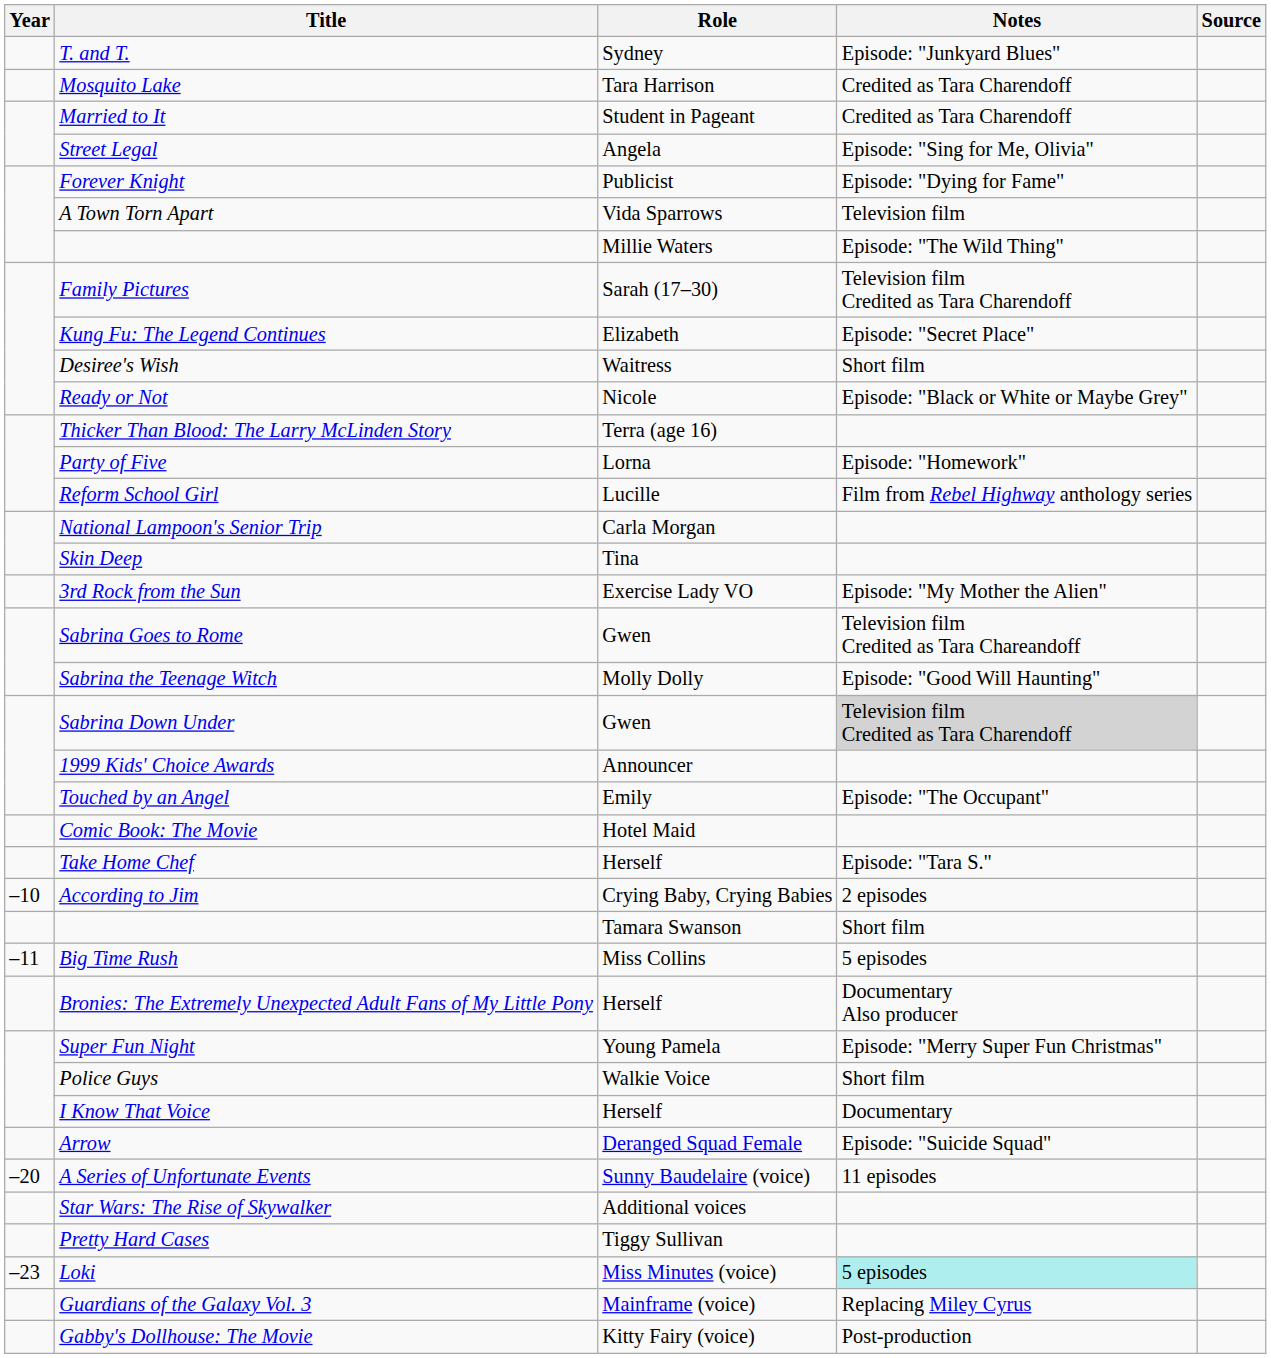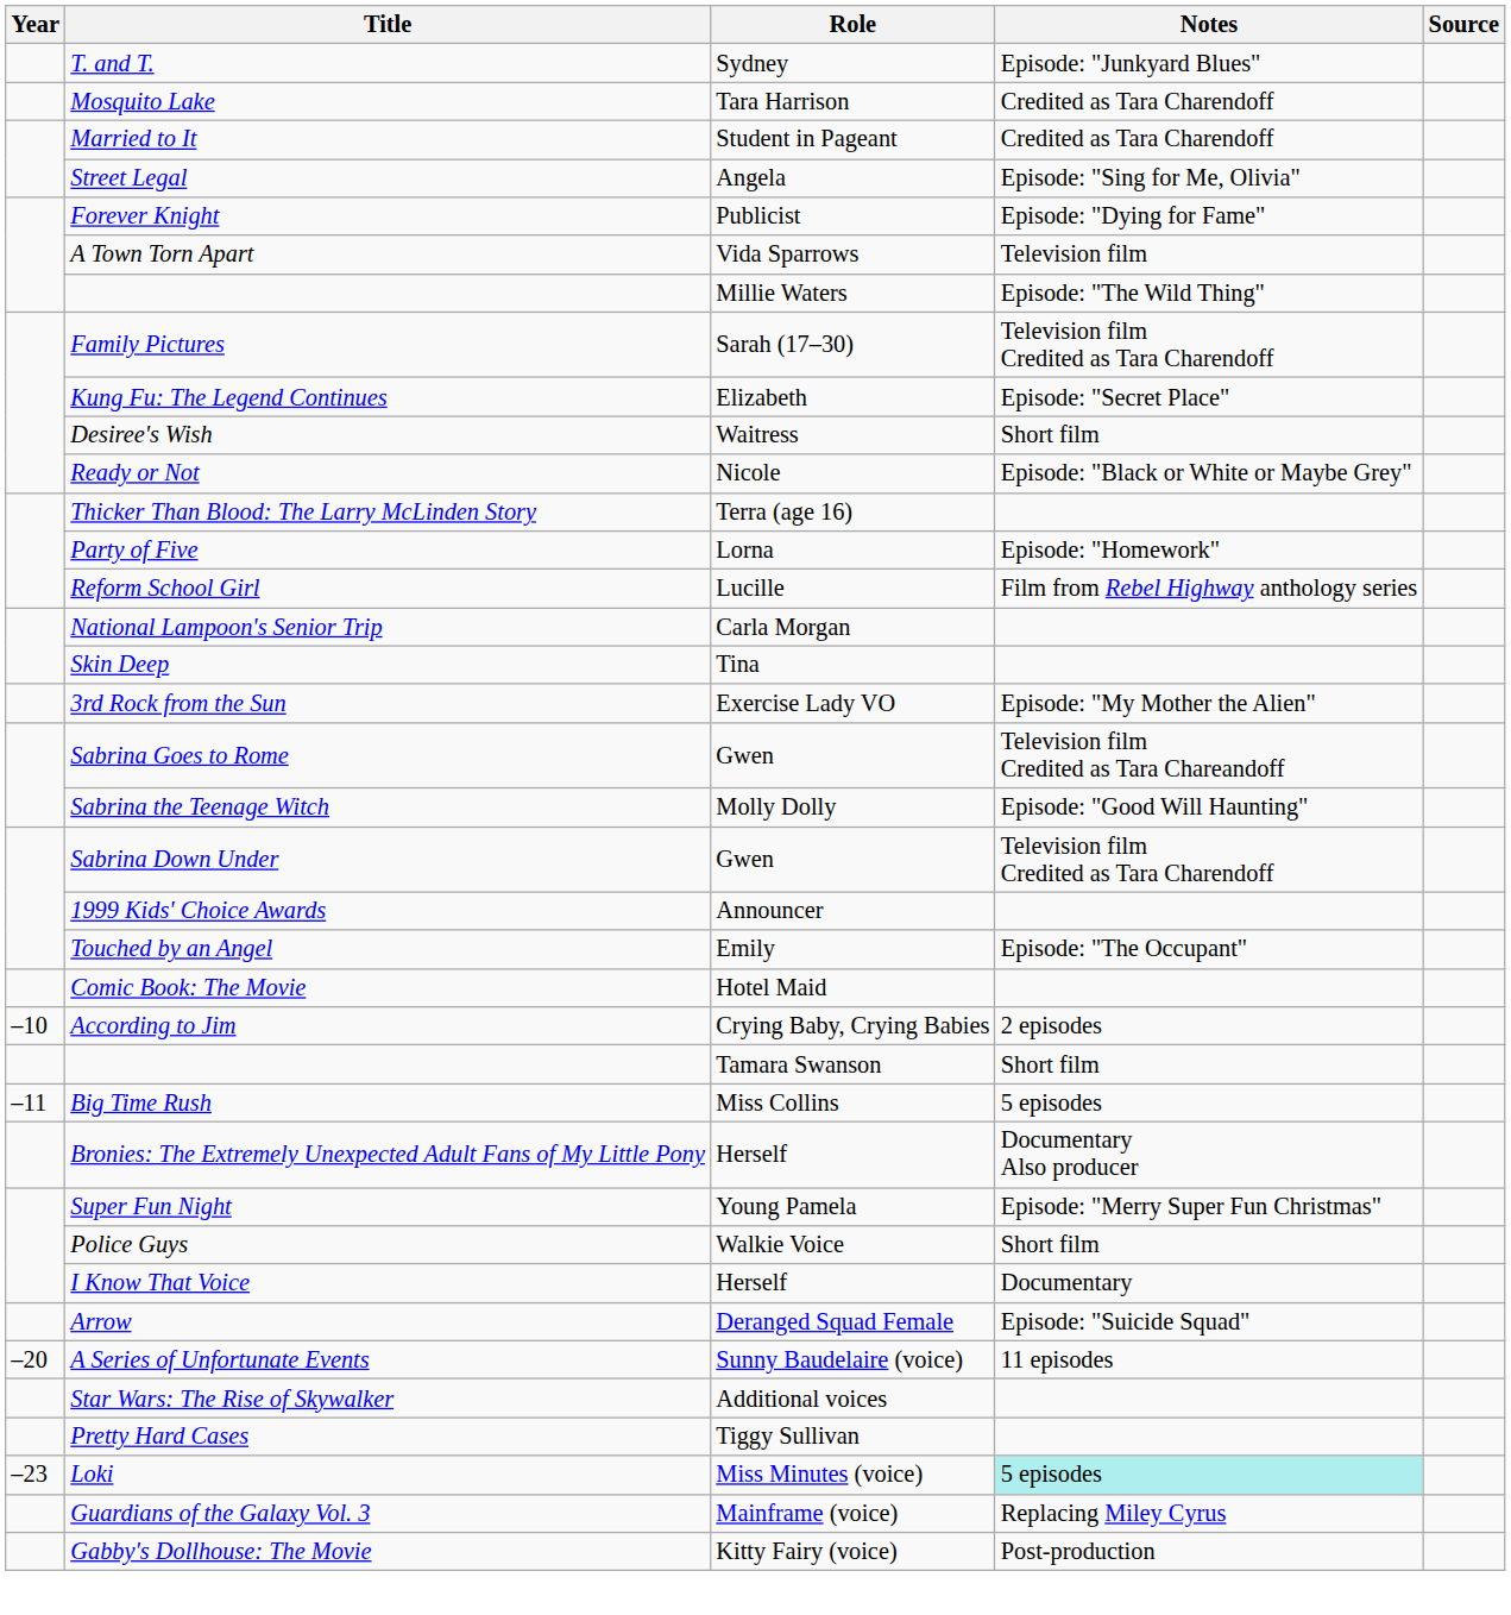Sabrina Down Under | Notes: lightgrey background -> no background
- row: Take Home Chef | Herself | Episode: "Tara S."
